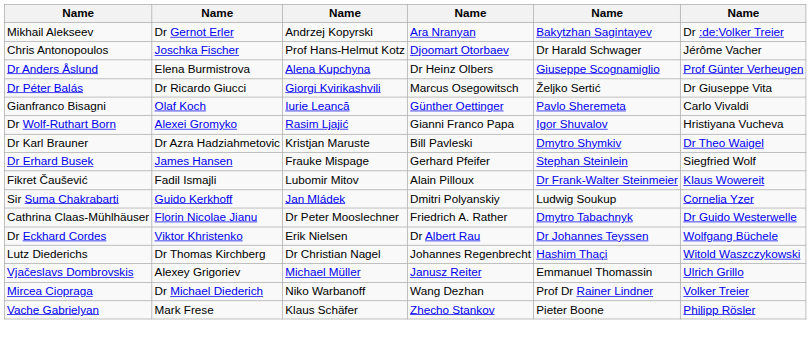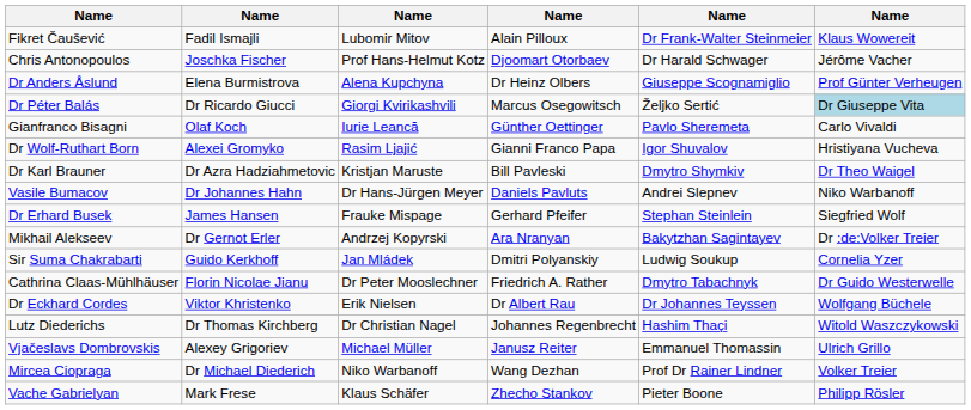rows swapped: Mikhail Alekseev <-> Fikret Čaušević
Dr Péter Balás | column 6: no background -> lightblue background
+ row: Vasile Bumacov | Dr Johannes Hahn | Dr Hans-Jürgen Meyer | Daniels Pavluts | Andrei Slepnev | Niko Warbanoff
